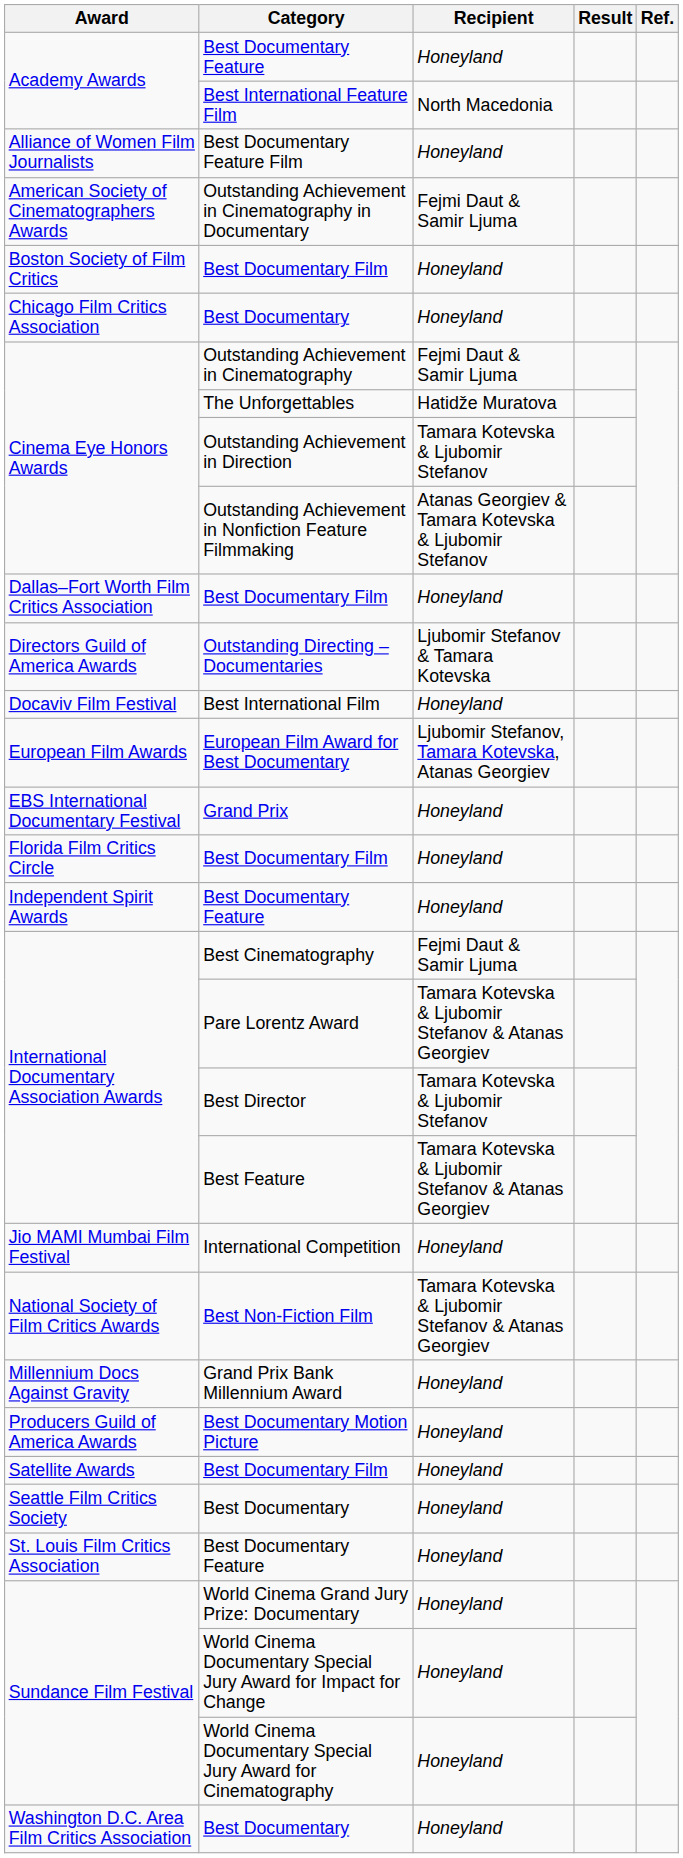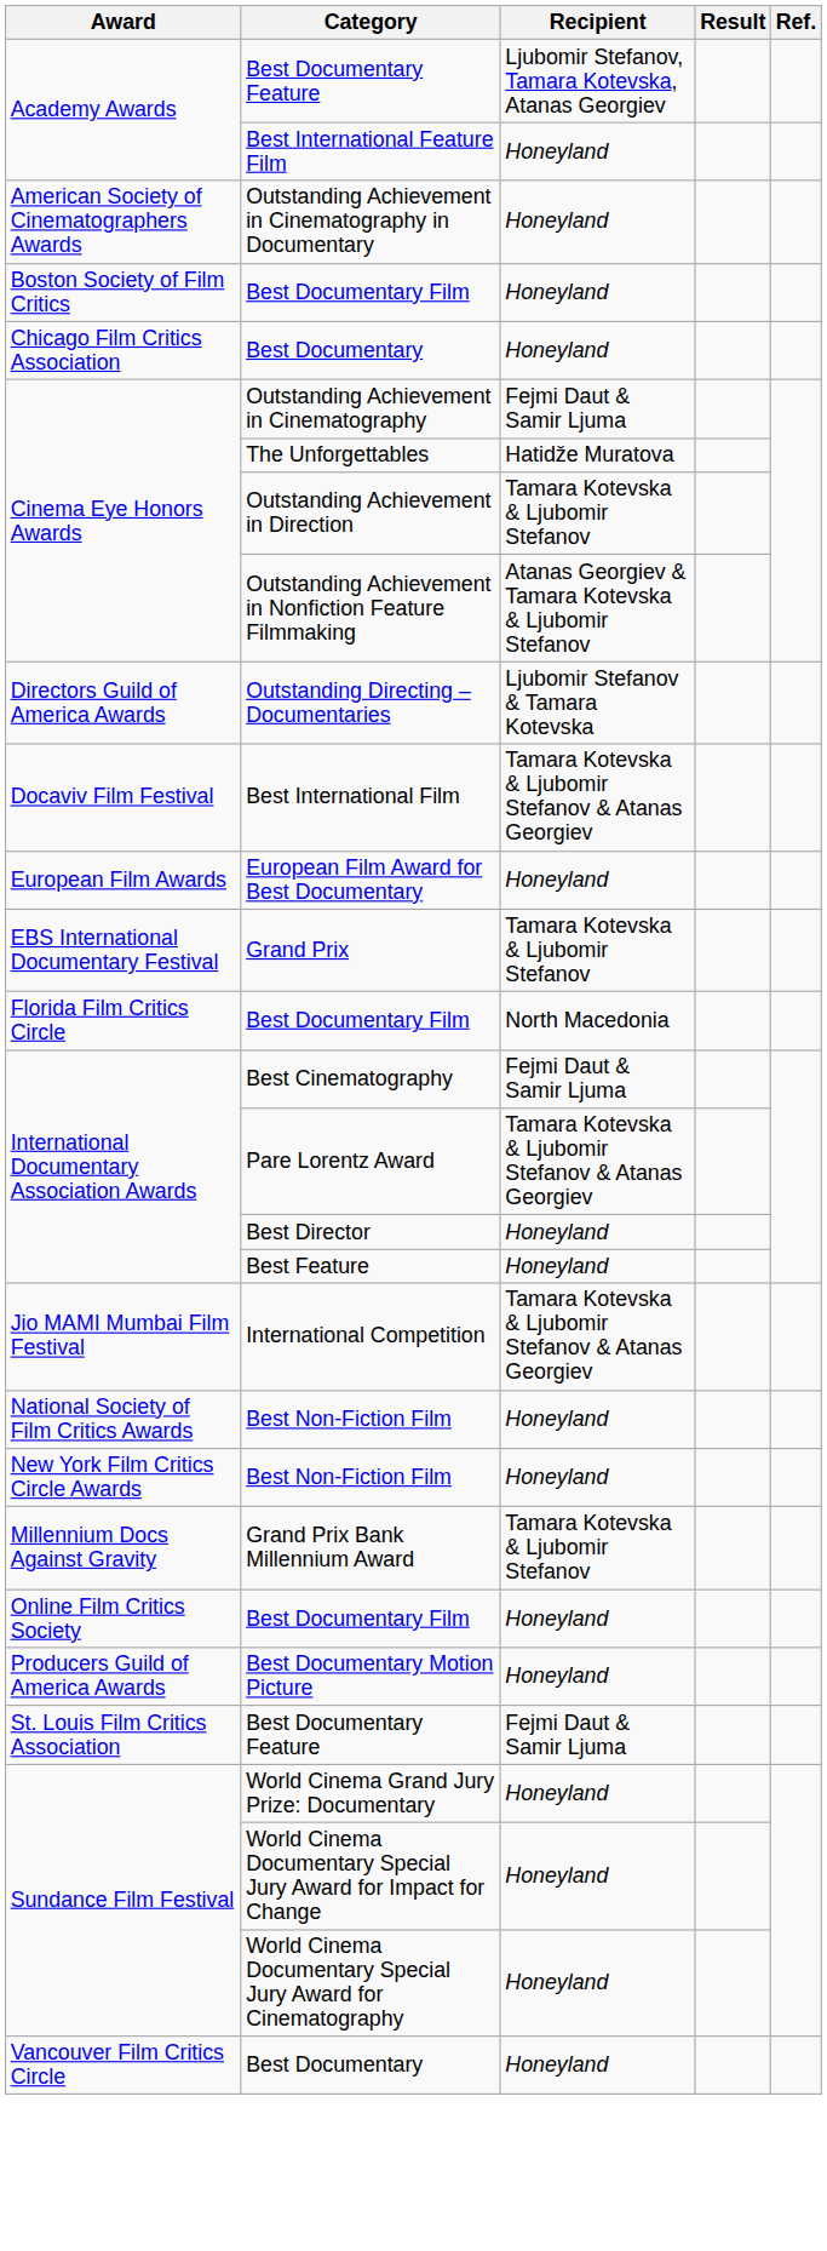Academy Awards / Best Documentary Feature | Recipient: Honeyland -> Ljubomir Stefanov, Tamara Kotevska, Atanas Georgiev
Academy Awards / Best International Feature Film | Recipient: North Macedonia -> Honeyland
- row: Alliance of Women Film Journalists | Best Documentary Feature Film | Honeyland
American Society of Cinematographers Awards | Recipient: Fejmi Daut & Samir Ljuma -> Honeyland
- row: Dallas–Fort Worth Film Critics Association | Best Documentary Film | Honeyland
Docaviv Film Festival | Recipient: Honeyland -> Tamara Kotevska & Ljubomir Stefanov & Atanas Georgiev
European Film Awards | Recipient: Ljubomir Stefanov, Tamara Kotevska, Atanas Georgiev -> Honeyland
EBS International Documentary Festival | Recipient: Honeyland -> Tamara Kotevska & Ljubomir Stefanov
Florida Film Critics Circle | Recipient: Honeyland -> North Macedonia
- row: Independent Spirit Awards | Best Documentary Feature | Honeyland
International Documentary Association Awards / Best Director | Recipient: Tamara Kotevska & Ljubomir Stefanov -> Honeyland
International Documentary Association Awards / Best Feature | Recipient: Tamara Kotevska & Ljubomir Stefanov & Atanas Georgiev -> Honeyland
Jio MAMI Mumbai Film Festival | Recipient: Honeyland -> Tamara Kotevska & Ljubomir Stefanov & Atanas Georgiev
National Society of Film Critics Awards | Recipient: Tamara Kotevska & Ljubomir Stefanov & Atanas Georgiev -> Honeyland
+ row: New York Film Critics Circle Awards | Best Non-Fiction Film | Honeyland
Millennium Docs Against Gravity | Recipient: Honeyland -> Tamara Kotevska & Ljubomir Stefanov
+ row: Online Film Critics Society | Best Documentary Film | Honeyland
- row: Satellite Awards | Best Documentary Film | Honeyland
- row: Seattle Film Critics Society | Best Documentary | Honeyland
St. Louis Film Critics Association | Recipient: Honeyland -> Fejmi Daut & Samir Ljuma
+ row: Vancouver Film Critics Circle | Best Documentary | Honeyland
- row: Washington D.C. Area Film Critics Association | Best Documentary | Honeyland
